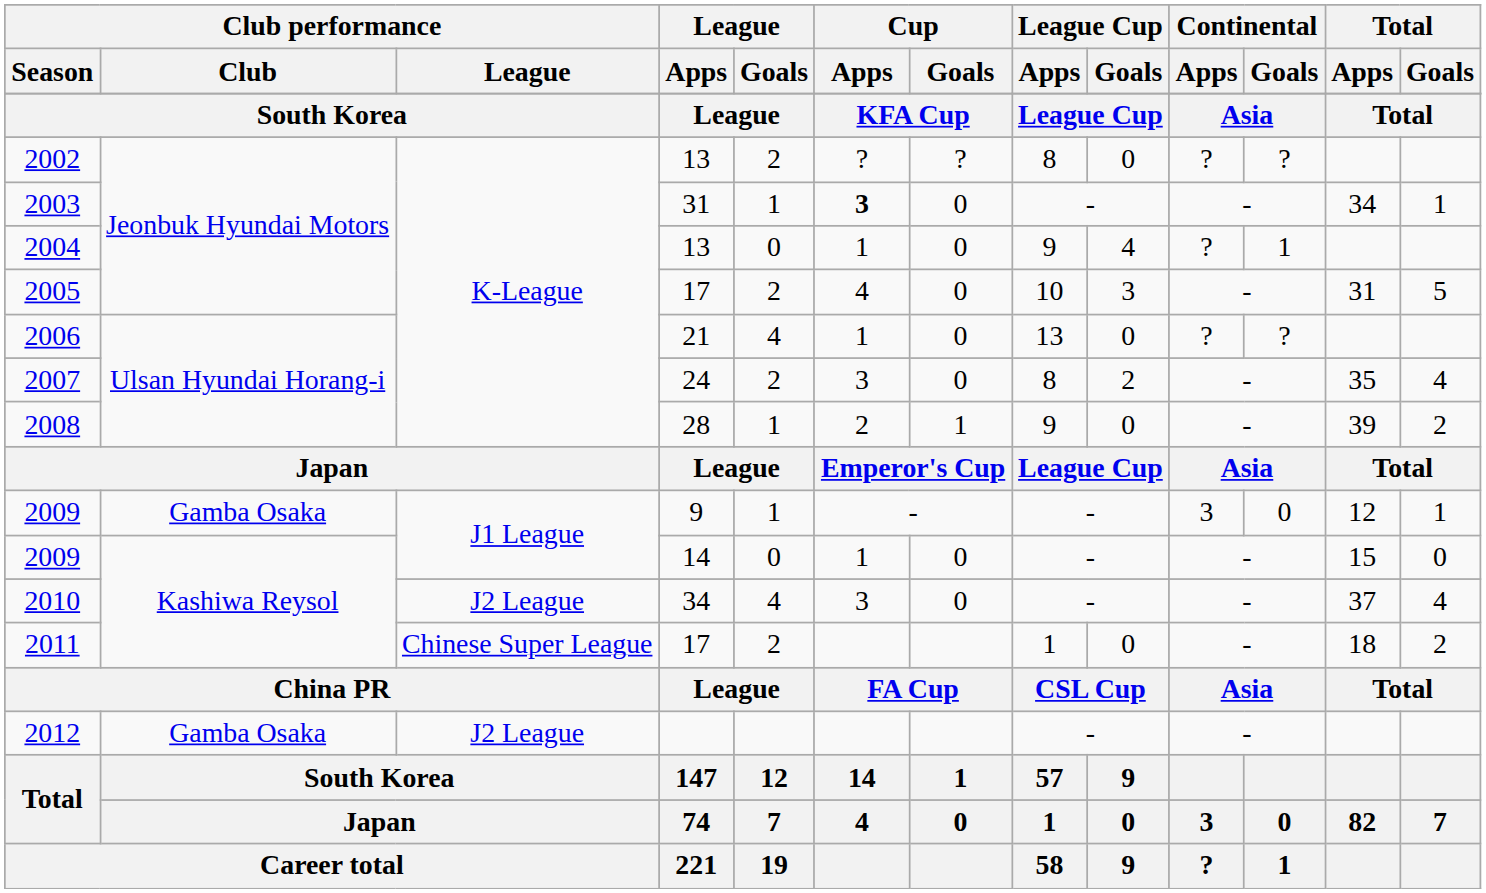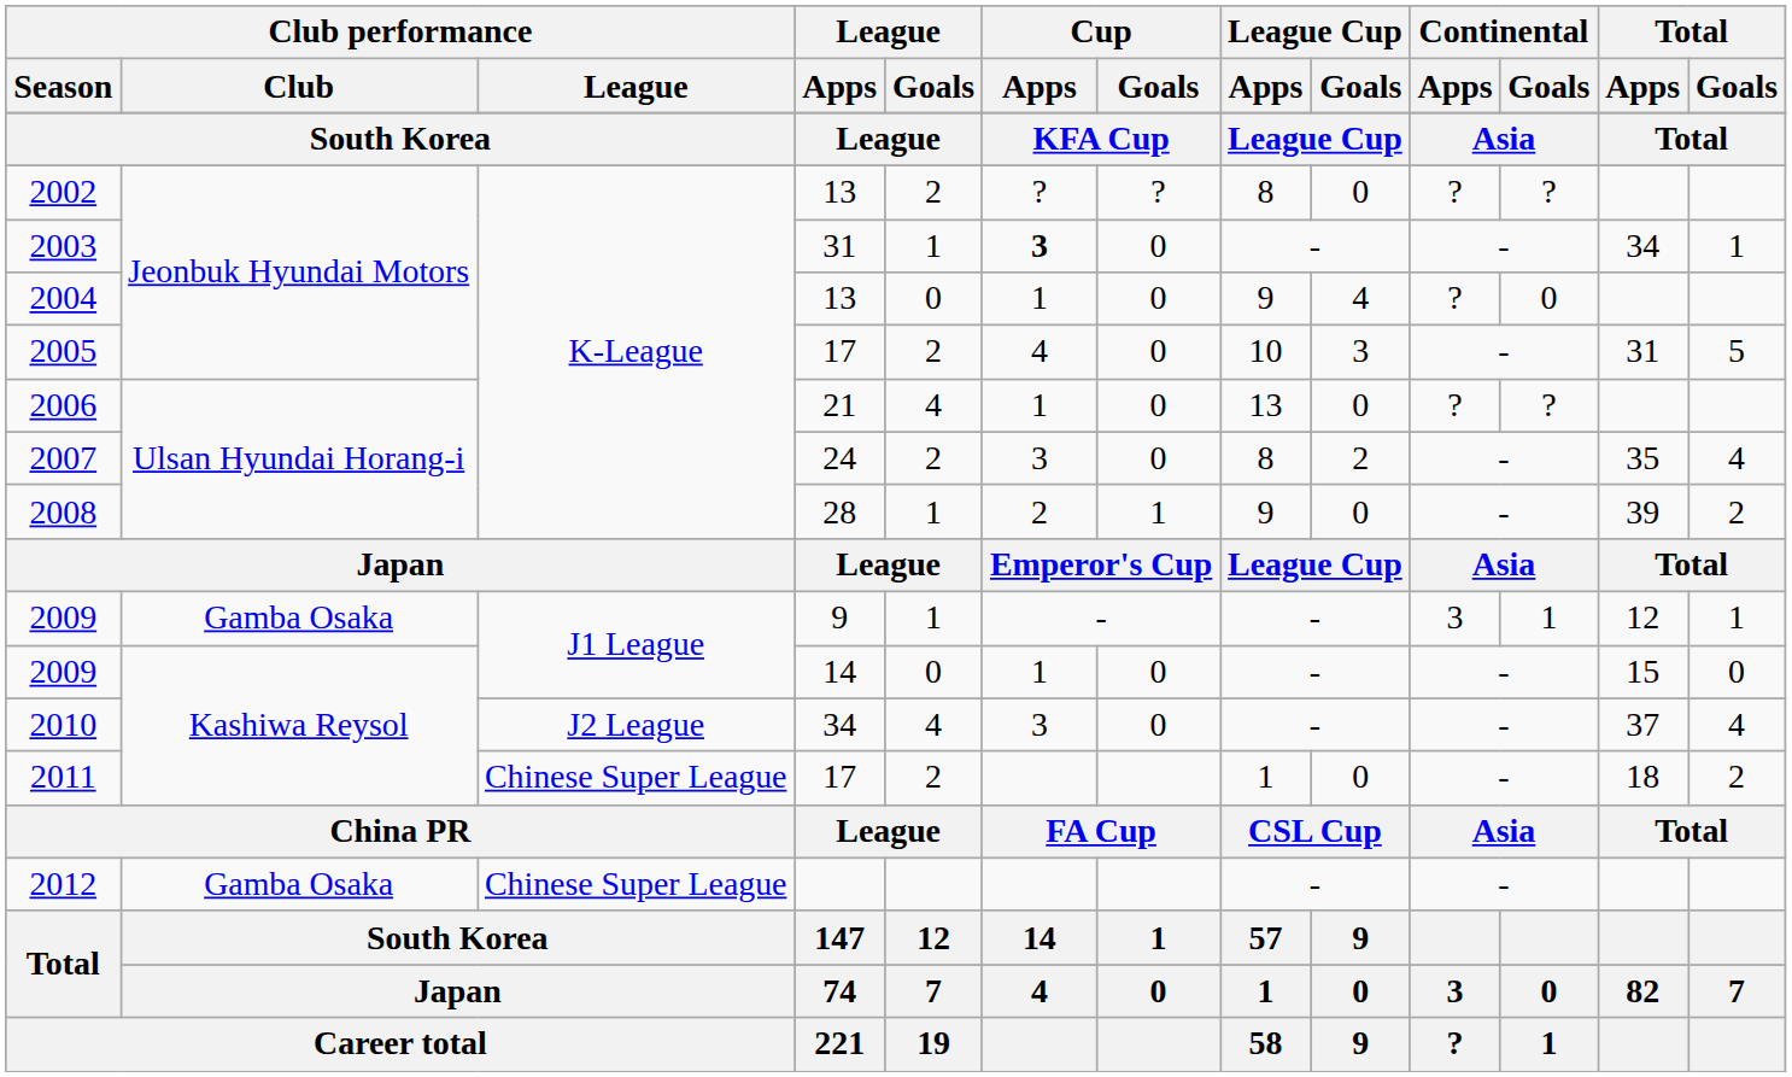2004 | Continental / Goals: 1 -> 0
2009 / 9 | Continental / Goals: 0 -> 1
2012 | Club performance / League: J2 League -> Chinese Super League
